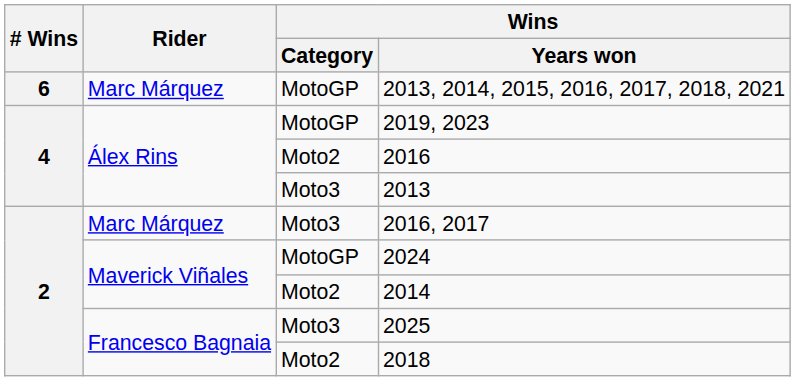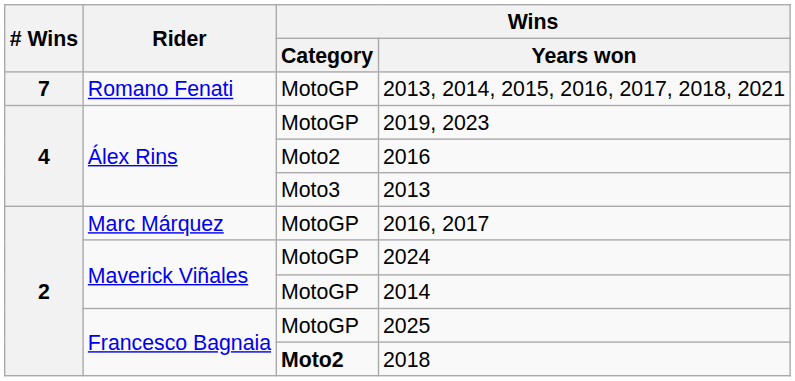2013, 2014, 2015, 2016, 2017, 2018, 2021 | # Wins: 6 -> 7
2013, 2014, 2015, 2016, 2017, 2018, 2021 | Rider: Marc Márquez -> Romano Fenati
2016, 2017 | Wins / Category: Moto3 -> MotoGP
2014 | Wins / Category: Moto2 -> MotoGP
2025 | Wins / Category: Moto3 -> MotoGP
2018 | Wins / Category: normal -> bold
